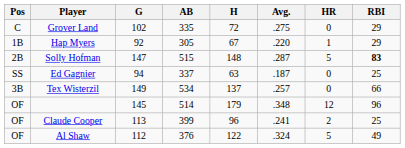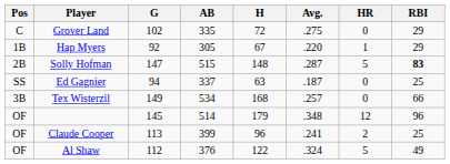Tex Wisterzil | H: 137 -> 168
